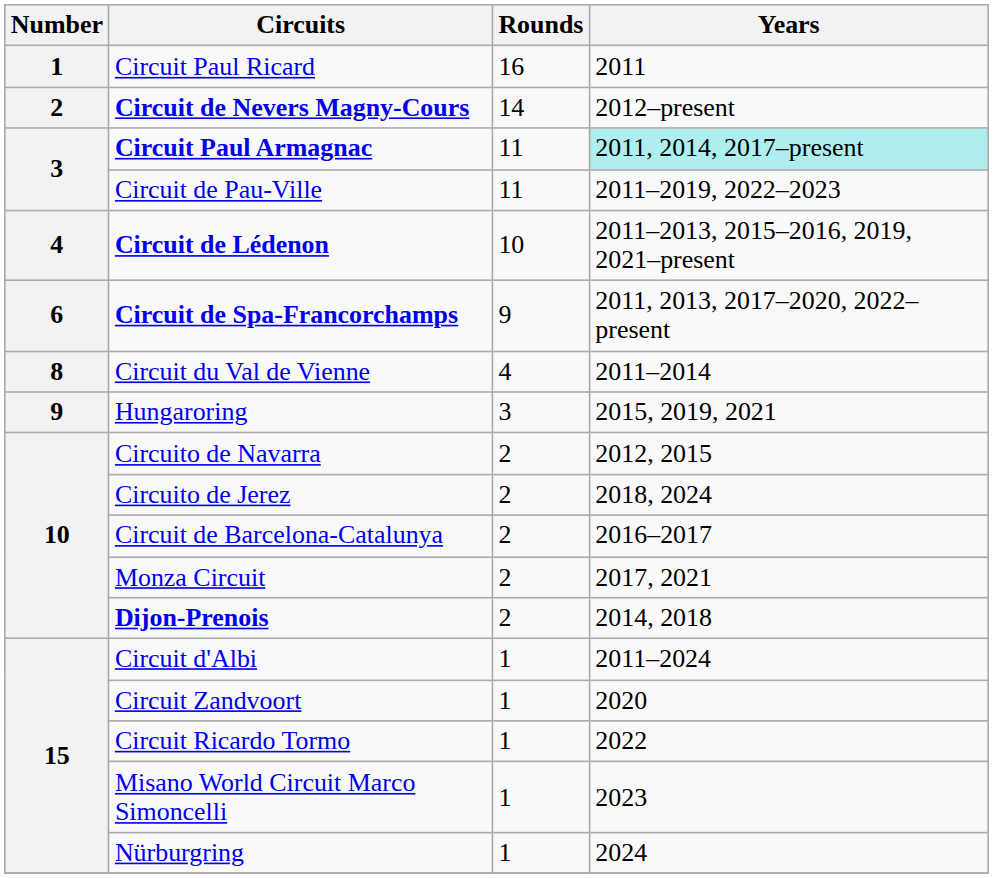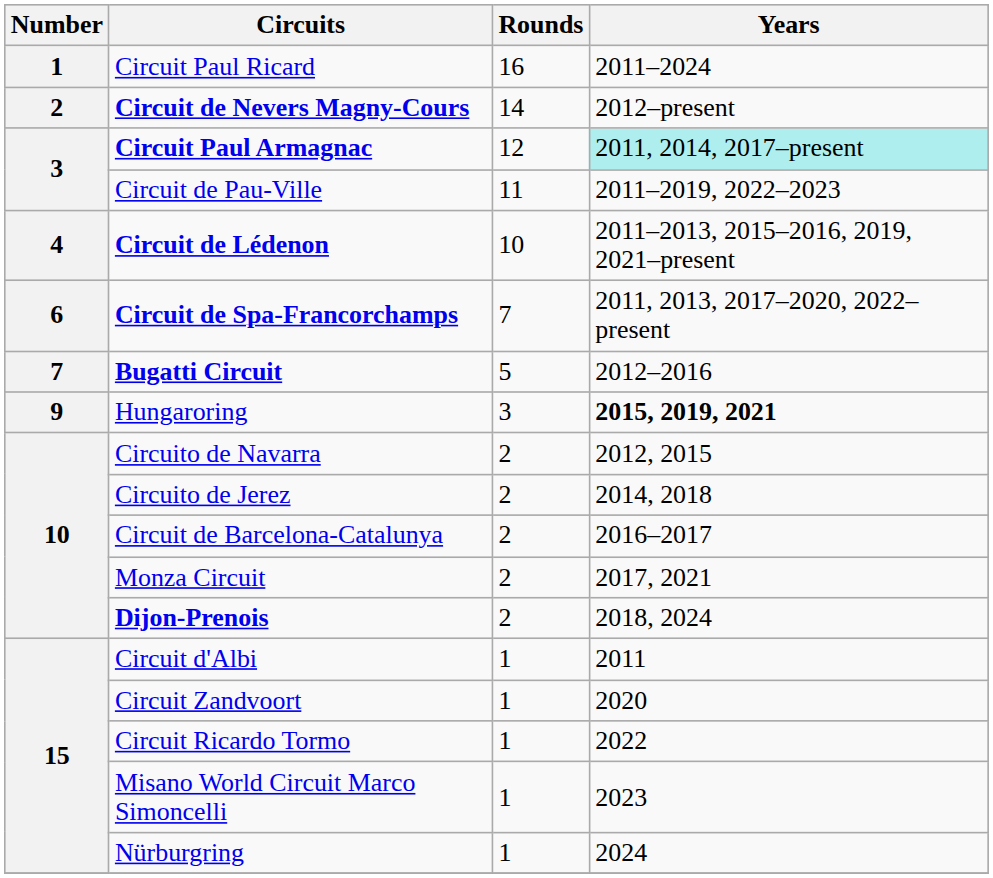Circuit Paul Ricard | Years: 2011 -> 2011–2024
Circuit Paul Armagnac | Rounds: 11 -> 12
Circuit de Spa-Francorchamps | Rounds: 9 -> 7
+ row: 7 | Bugatti Circuit | 5 | 2012–2016
- row: 8 | Circuit du Val de Vienne | 4 | 2011–2014
Hungaroring | Years: normal -> bold
Circuito de Jerez | Years: 2018, 2024 -> 2014, 2018
Dijon-Prenois | Years: 2014, 2018 -> 2018, 2024
Circuit d'Albi | Years: 2011–2024 -> 2011
